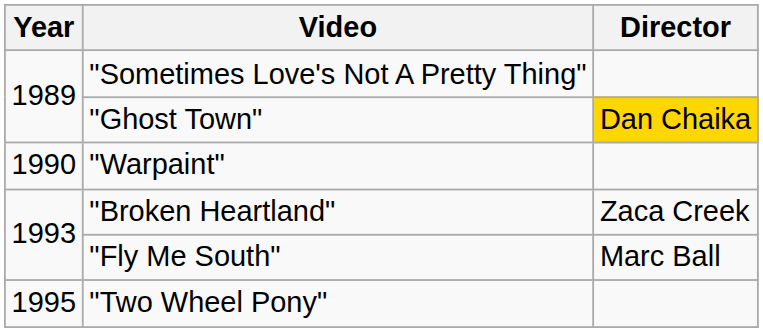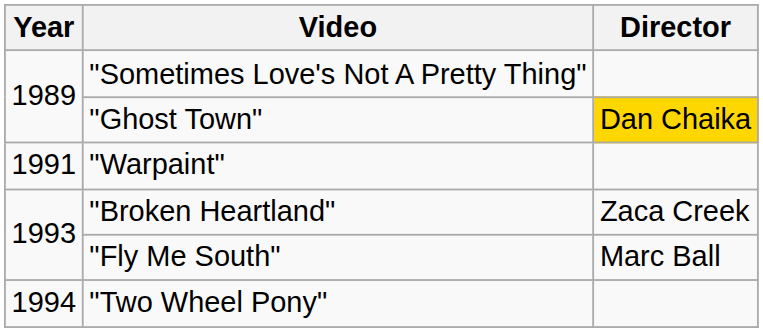"Warpaint" | Year: 1990 -> 1991
"Two Wheel Pony" | Year: 1995 -> 1994
